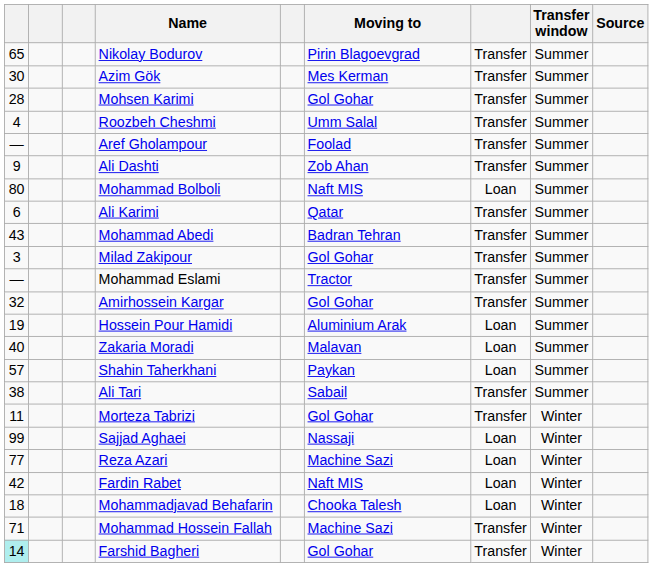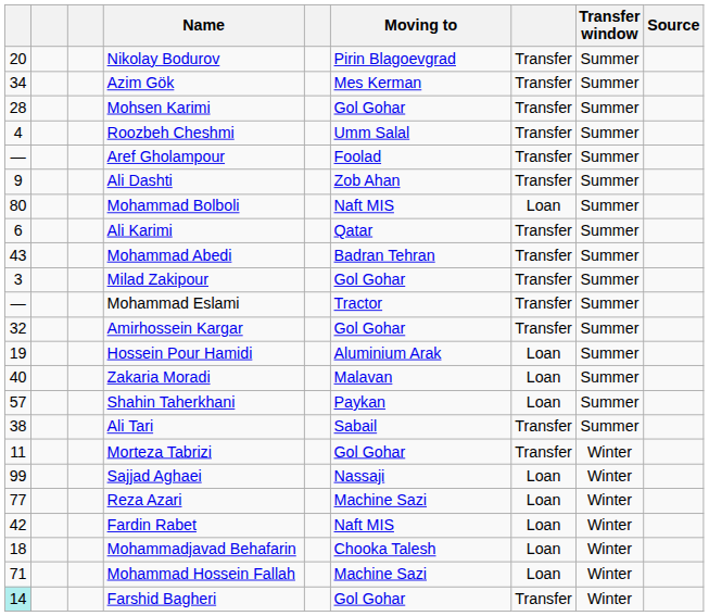Nikolay Bodurov | column 1: 65 -> 20
Azim Gök | column 1: 30 -> 34
Mohammad Hossein Fallah | column 7: Transfer -> Loan
